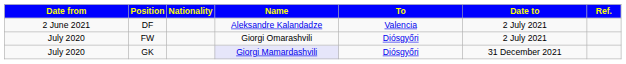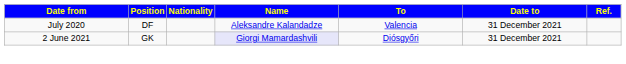DF | Date from: 2 June 2021 -> July 2020
DF | Date to: 2 July 2021 -> 31 December 2021
- row: July 2020 | FW | Giorgi Omarashvili | Diósgyőri | 2 July 2021
GK | Date from: July 2020 -> 2 June 2021
